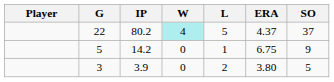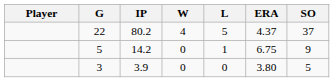22 | W: paleturquoise background -> no background
3 | L: 2 -> 0
